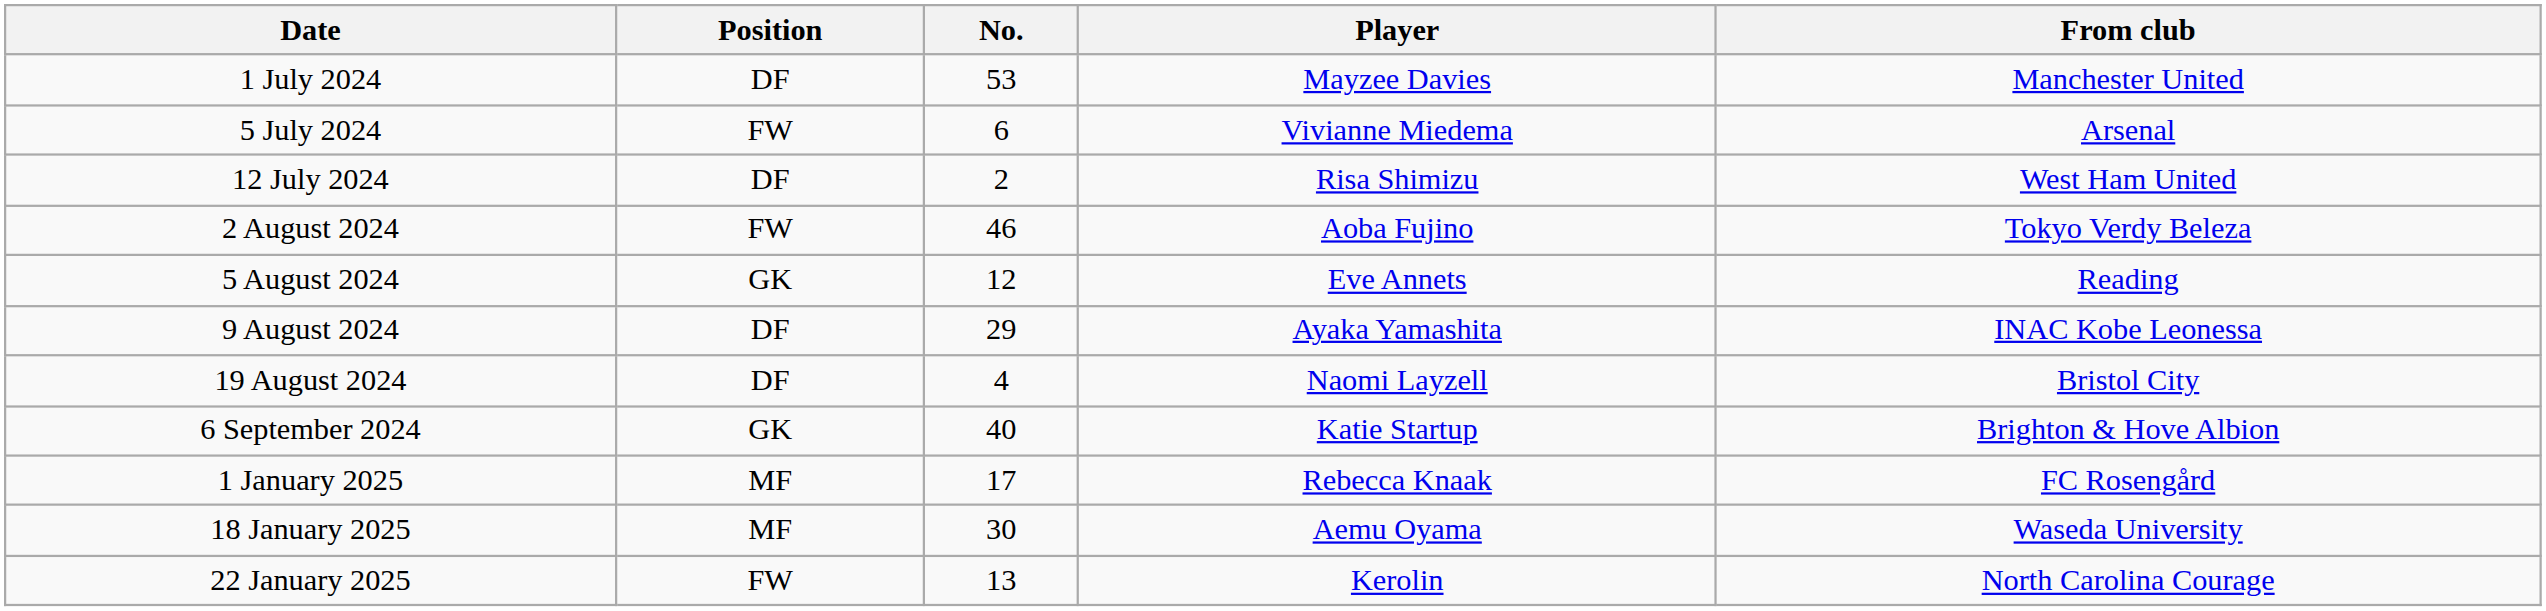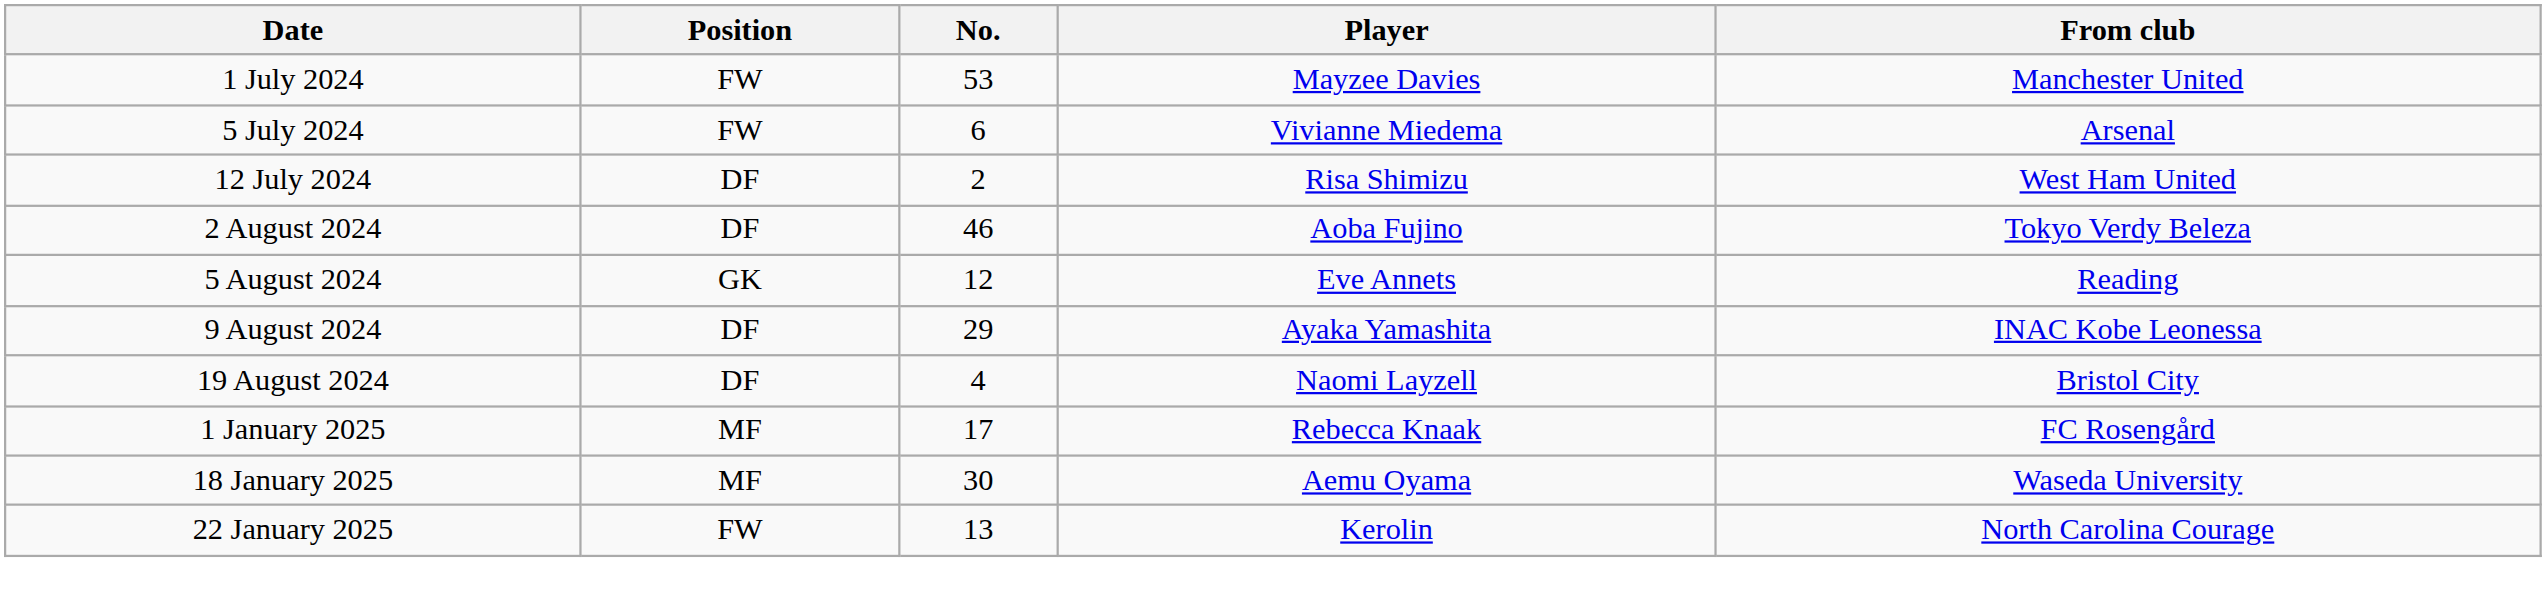1 July 2024 | Position: DF -> FW
2 August 2024 | Position: FW -> DF
- row: 6 September 2024 | GK | 40 | Katie Startup | Brighton & Hove Albion
